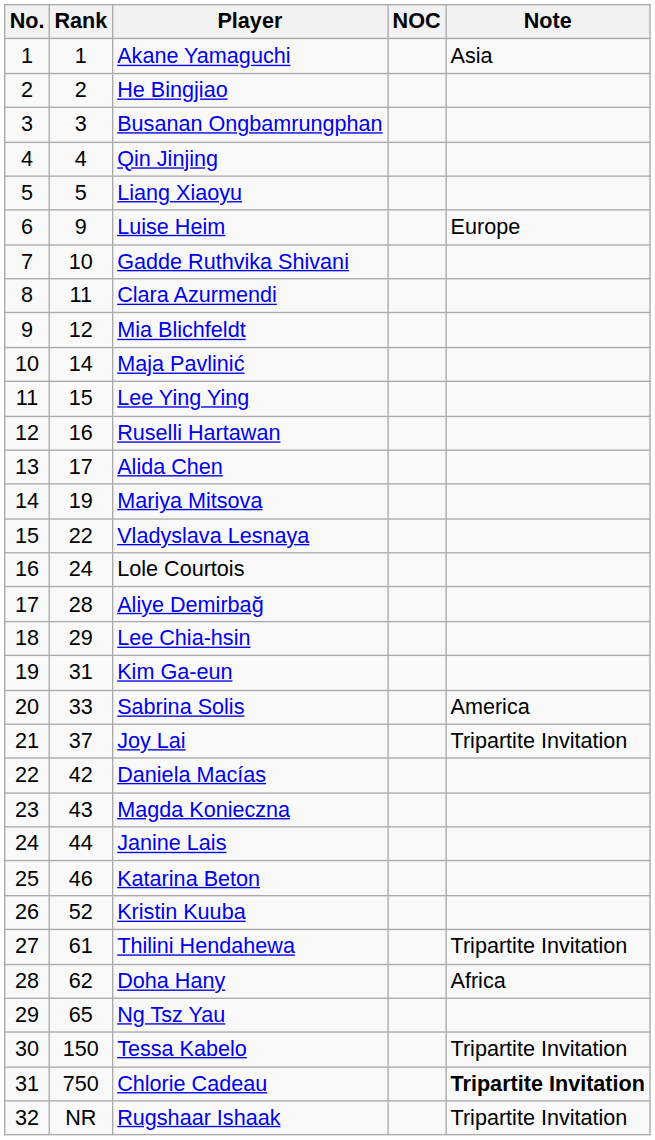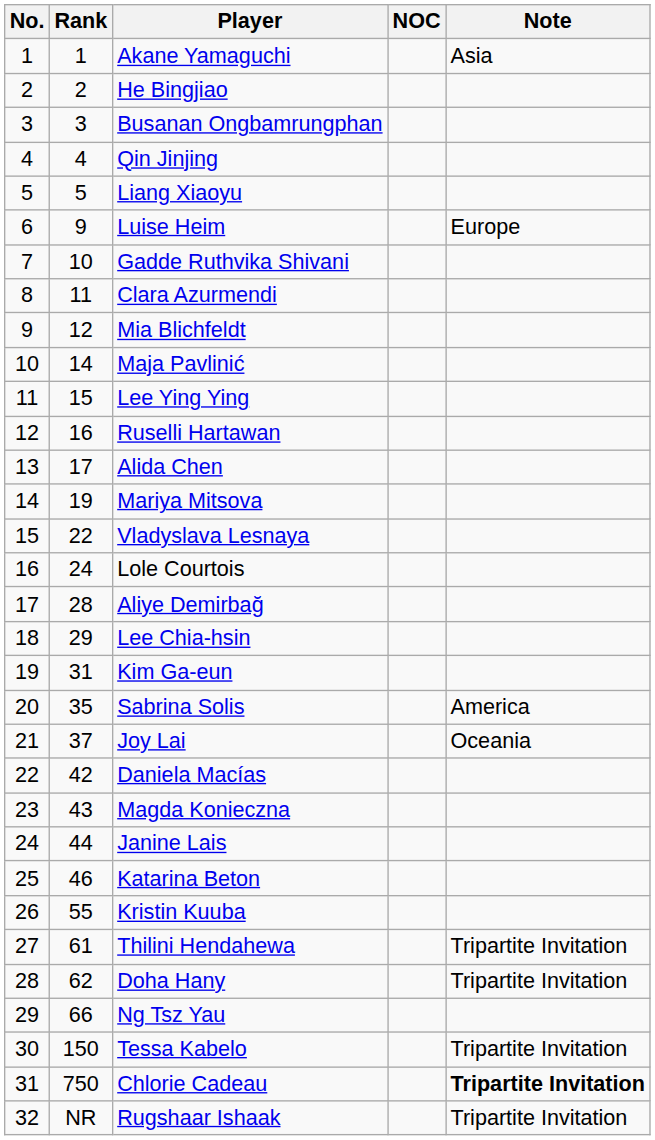Sabrina Solis | Rank: 33 -> 35
Joy Lai | Note: Tripartite Invitation -> Oceania
Kristin Kuuba | Rank: 52 -> 55
Doha Hany | Note: Africa -> Tripartite Invitation
Ng Tsz Yau | Rank: 65 -> 66
